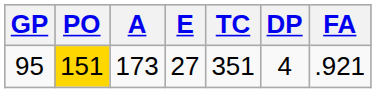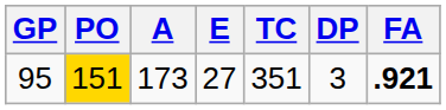95 | DP: 4 -> 3
95 | FA: normal -> bold
